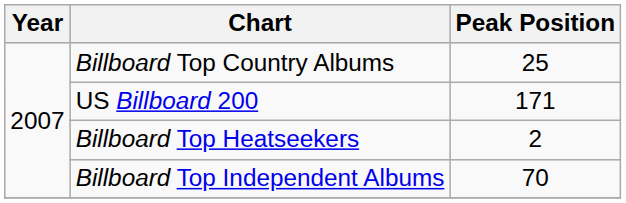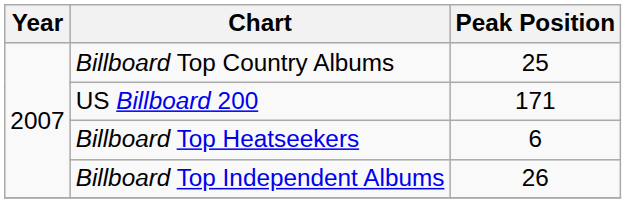Billboard Top Heatseekers | Peak Position: 2 -> 6
Billboard Top Independent Albums | Peak Position: 70 -> 26
